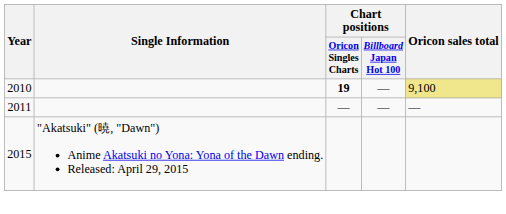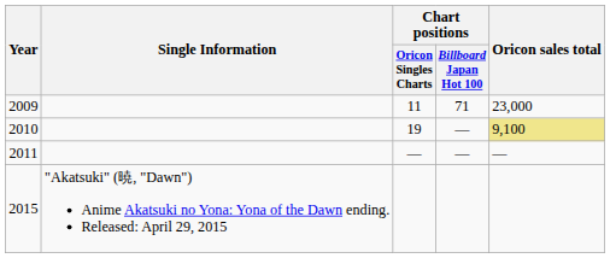+ row: 2009 | 11 | 71 | 23,000
2010 | Chart positions / Oricon Singles Charts: bold -> normal
